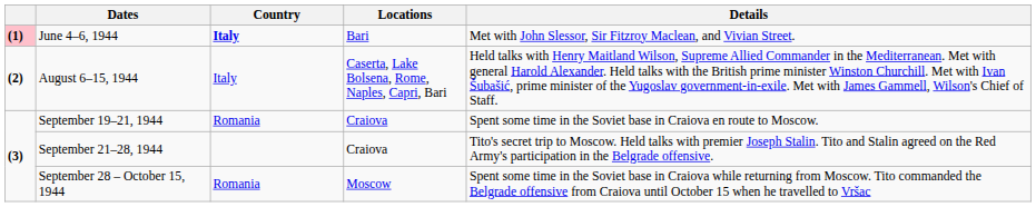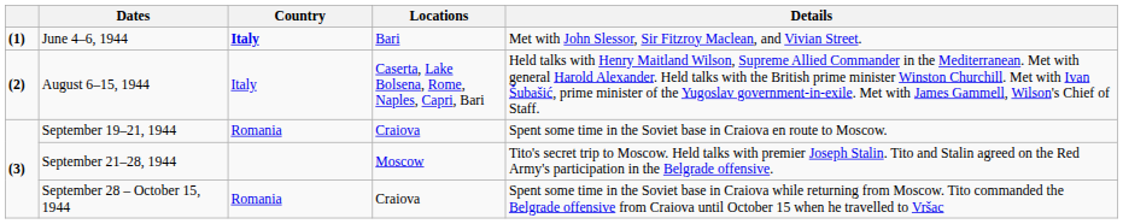June 4–6, 1944 | column 1: pink background -> no background
September 21–28, 1944 | Locations: Craiova -> Moscow
September 28 – October 15, 1944 | Locations: Moscow -> Craiova
